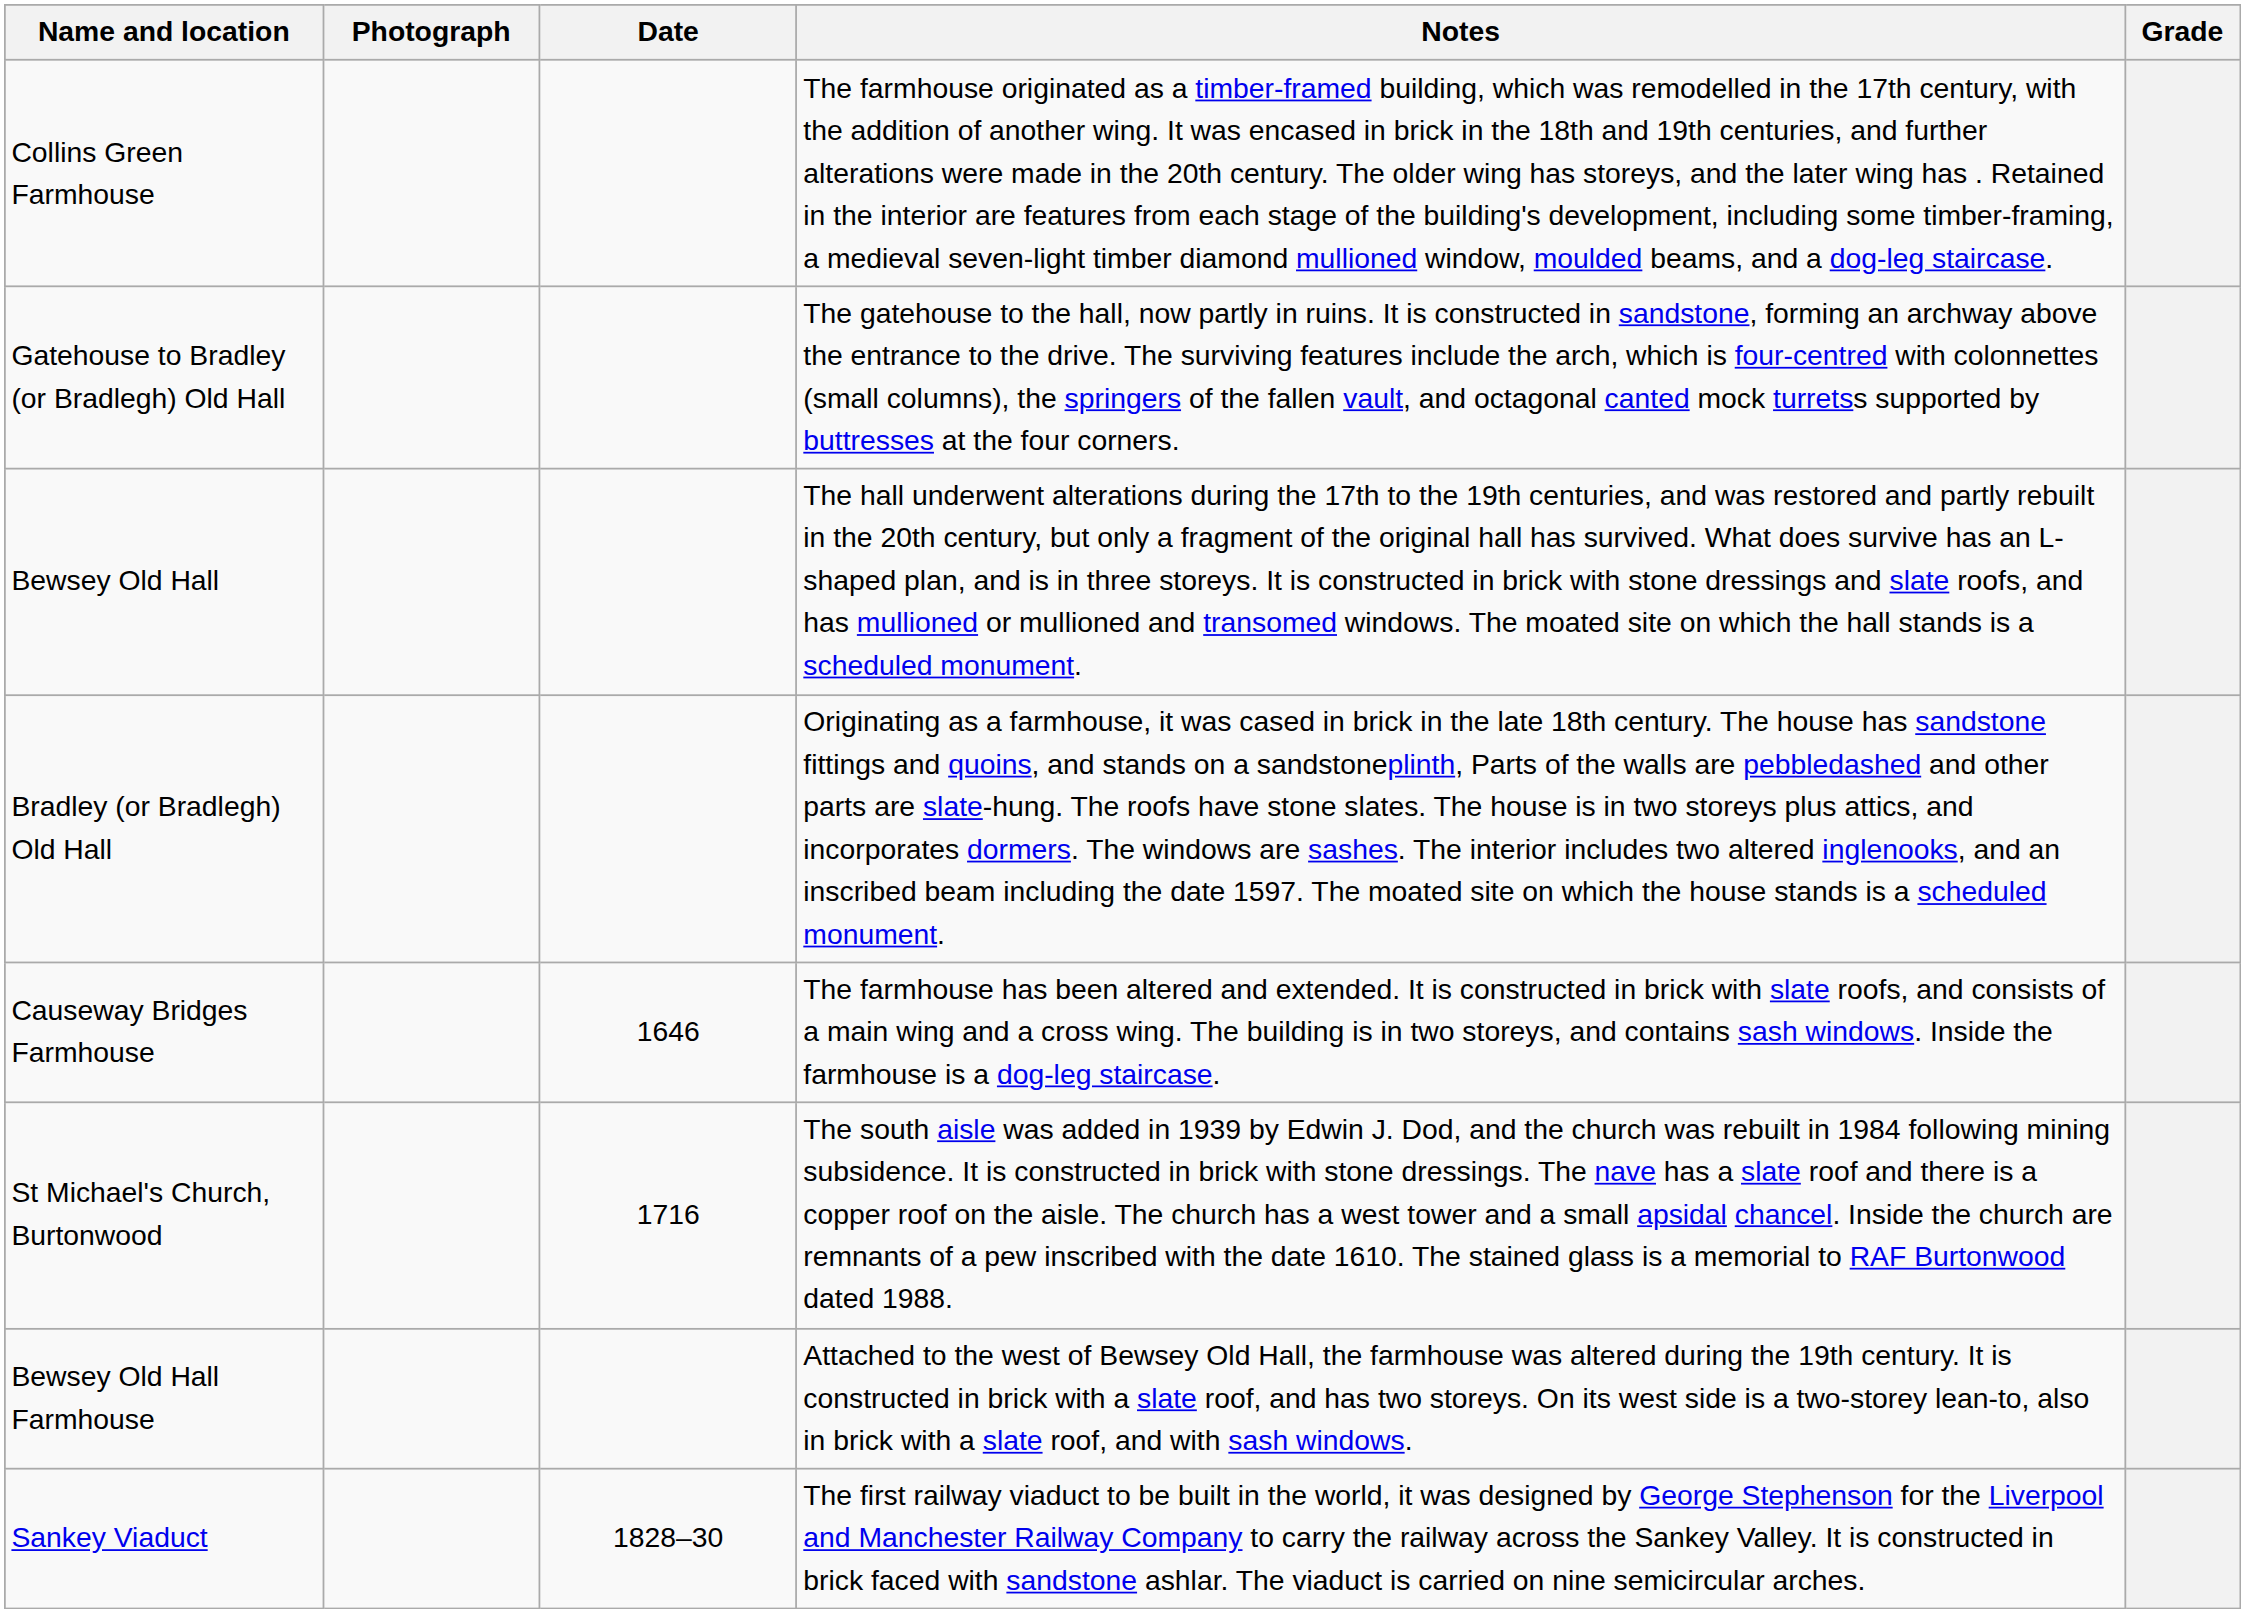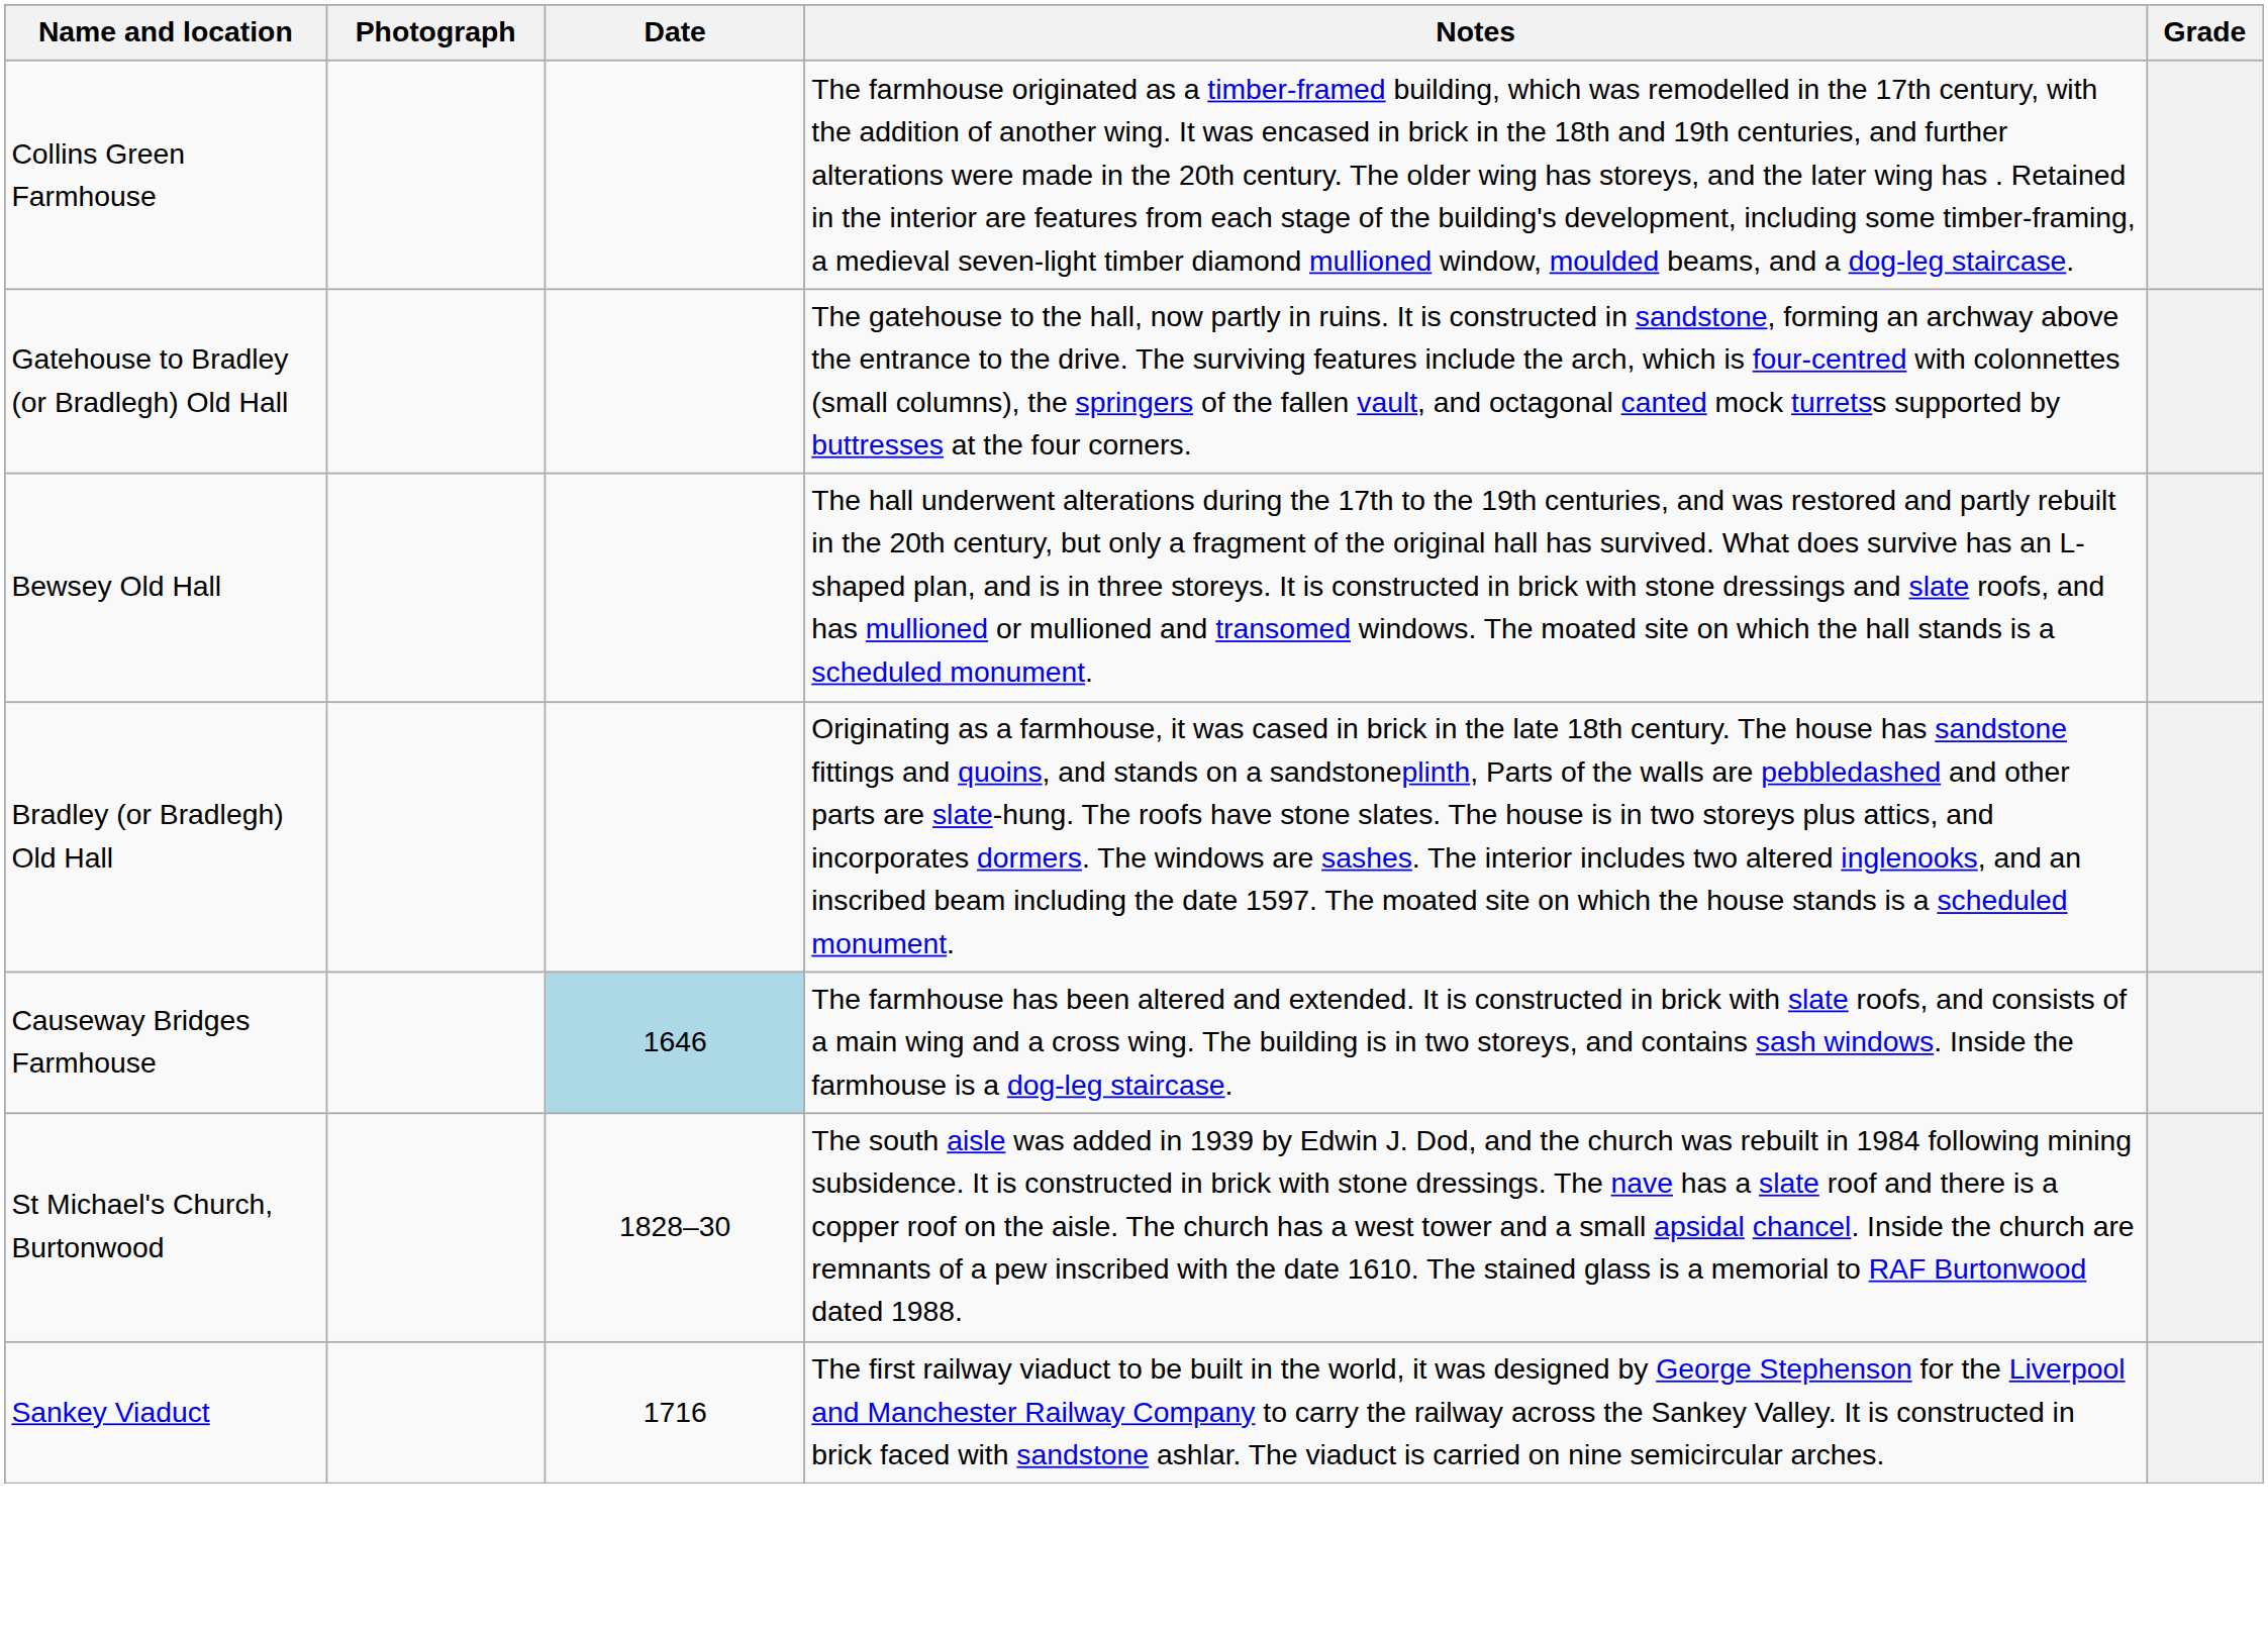Causeway Bridges Farmhouse | Date: no background -> lightblue background
St Michael's Church, Burtonwood | Date: 1716 -> 1828–30
- row: Bewsey Old Hall Farmhouse | Attached to the west of Bewsey Old Hall, the farmhouse was altered during the 19th century. It is constructed in brick with a slate roof, and has two storeys. On its west side is a two-storey lean-to, also in brick with a slate roof, and with sash windows.
Sankey Viaduct | Date: 1828–30 -> 1716
